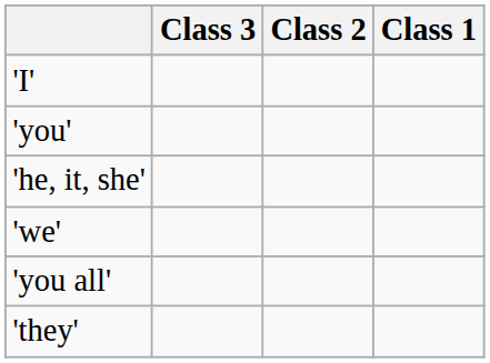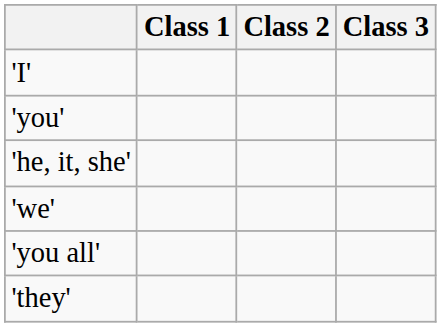columns swapped: Class 1 <-> Class 3
